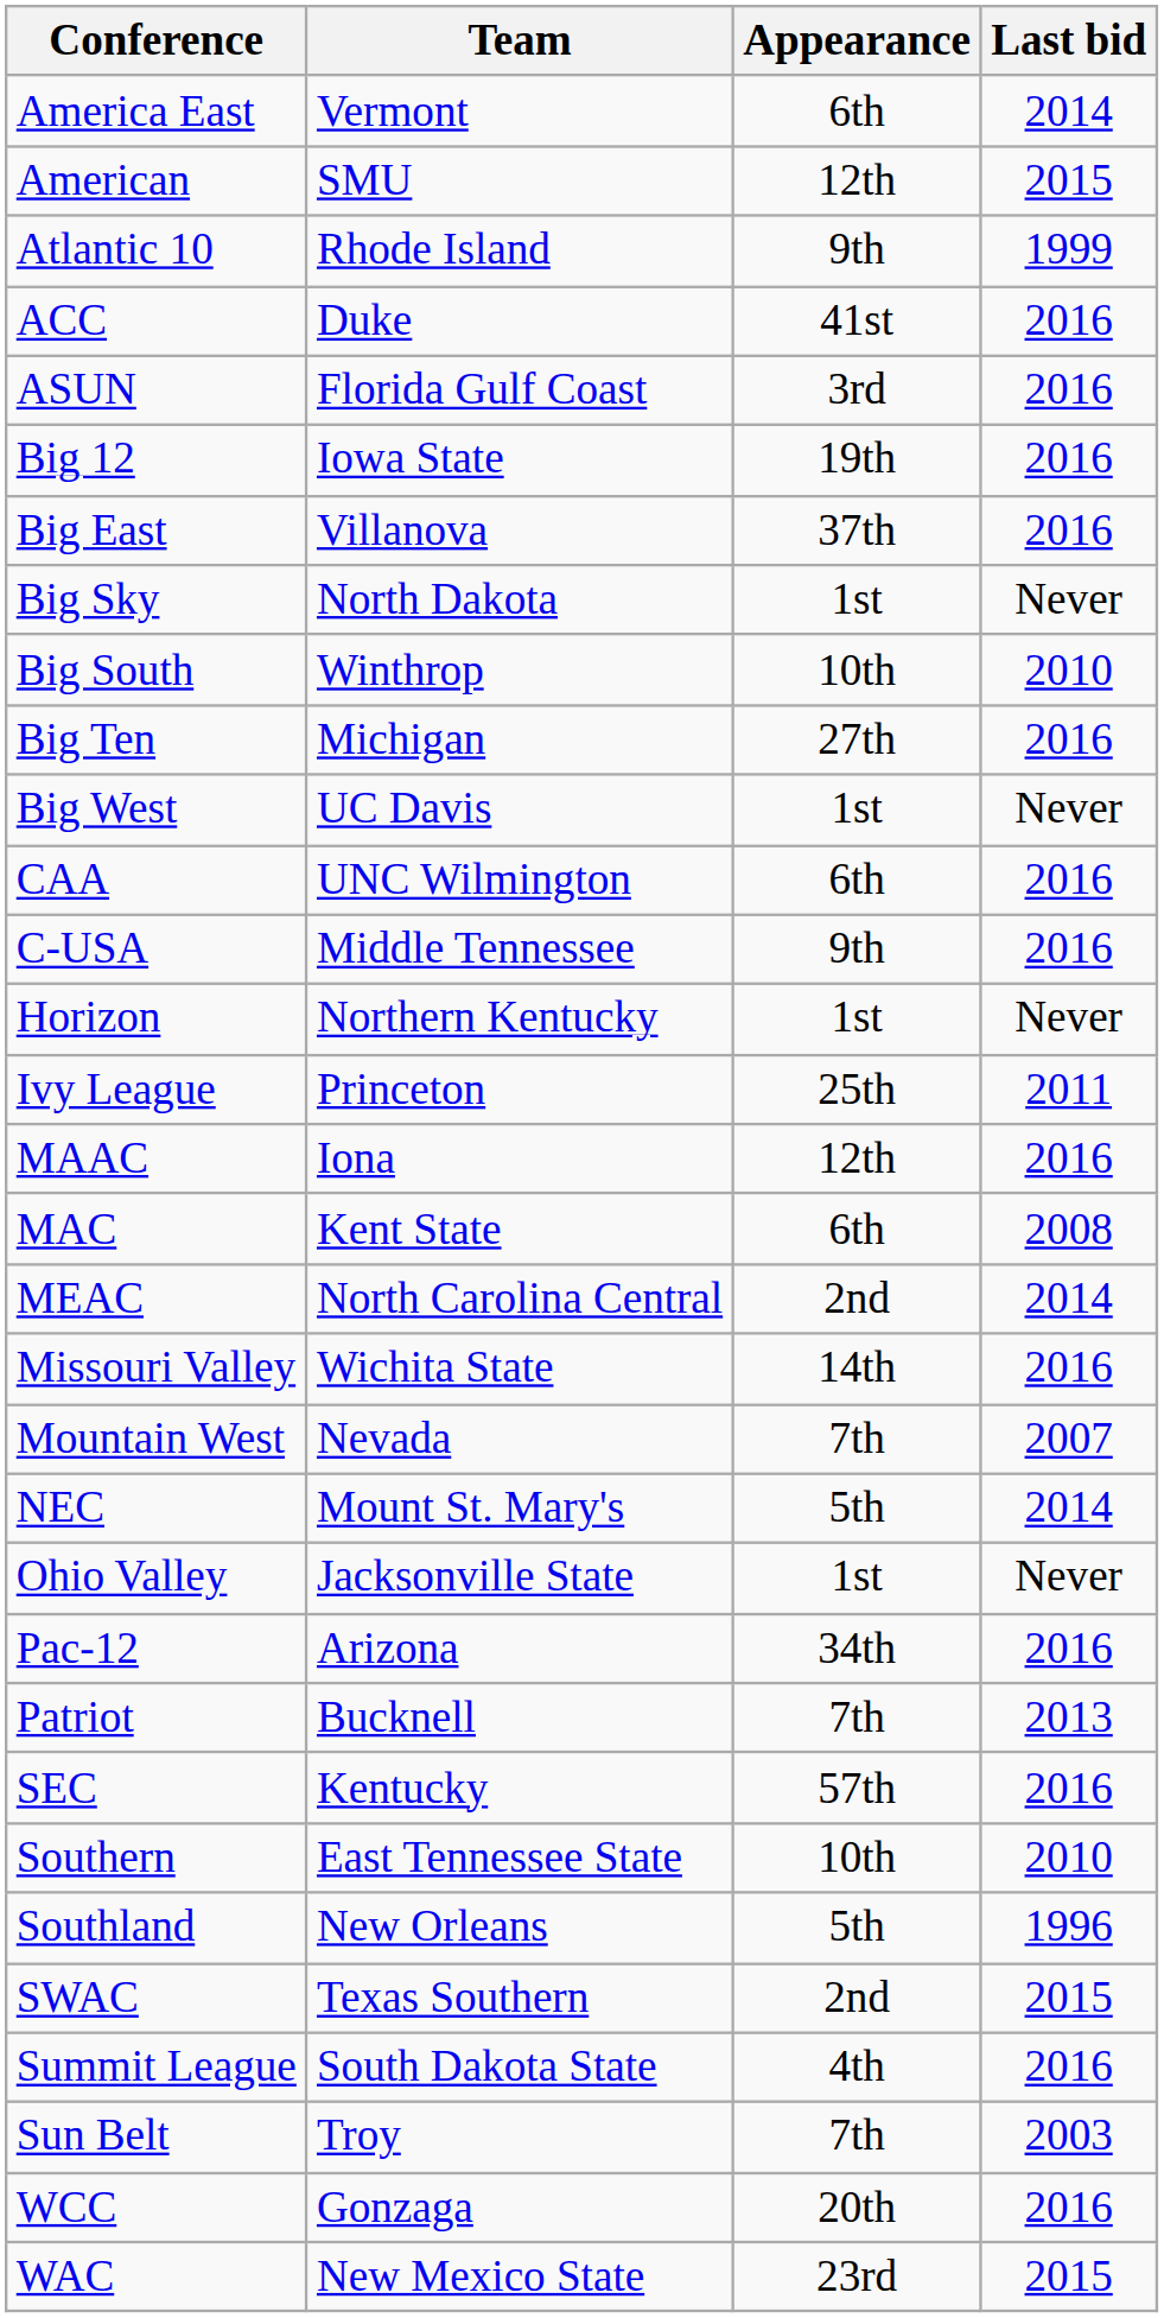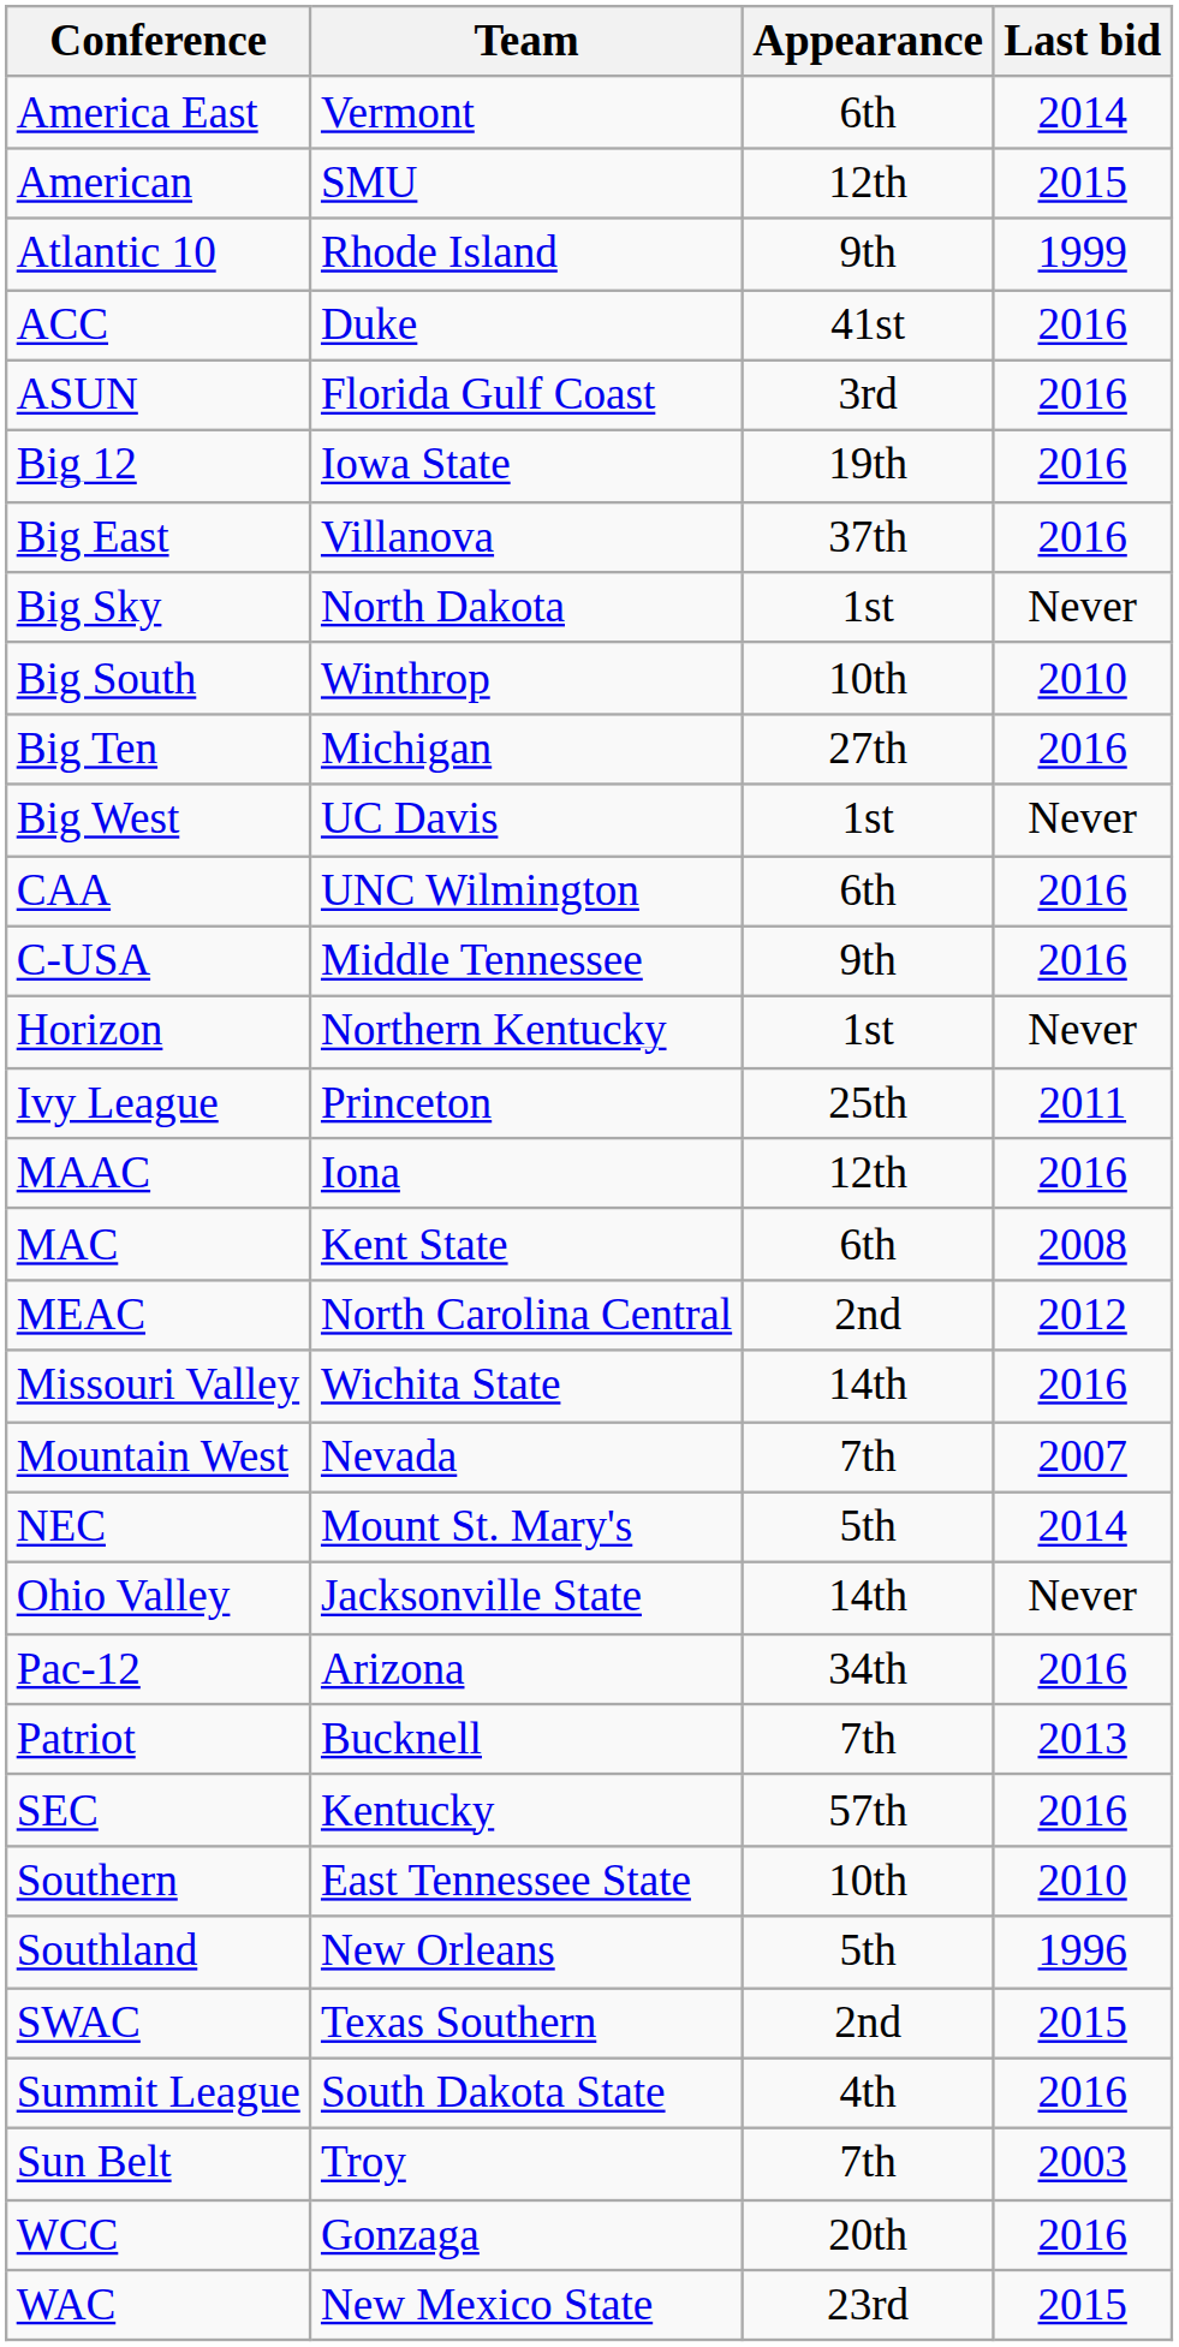MEAC | Last bid: 2014 -> 2012
Ohio Valley | Appearance: 1st -> 14th
